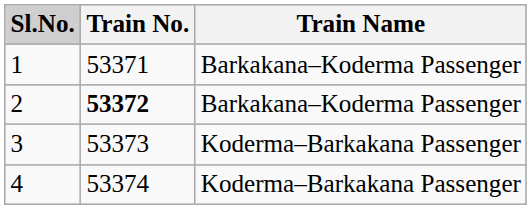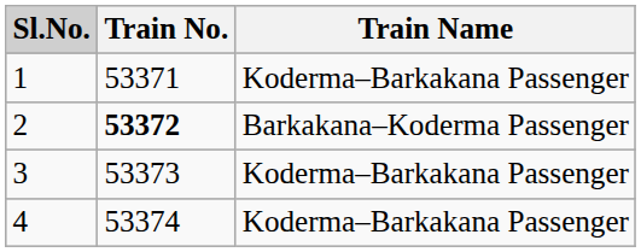1 | Train Name: Barkakana–Koderma Passenger -> Koderma–Barkakana Passenger
